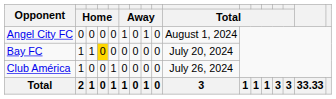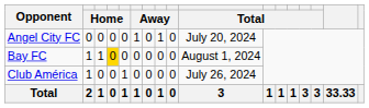Angel City FC | column 10: August 1, 2024 -> July 20, 2024
Bay FC | column 10: July 20, 2024 -> August 1, 2024
